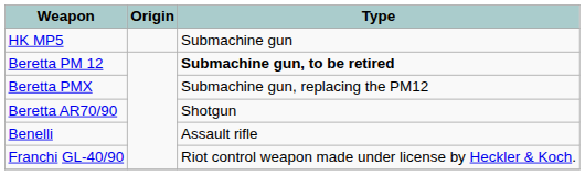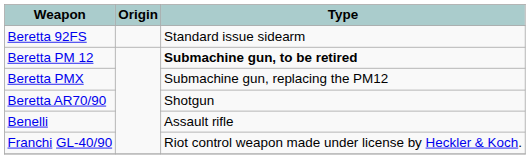+ row: Beretta 92FS | Standard issue sidearm
- row: HK MP5 | Submachine gun
